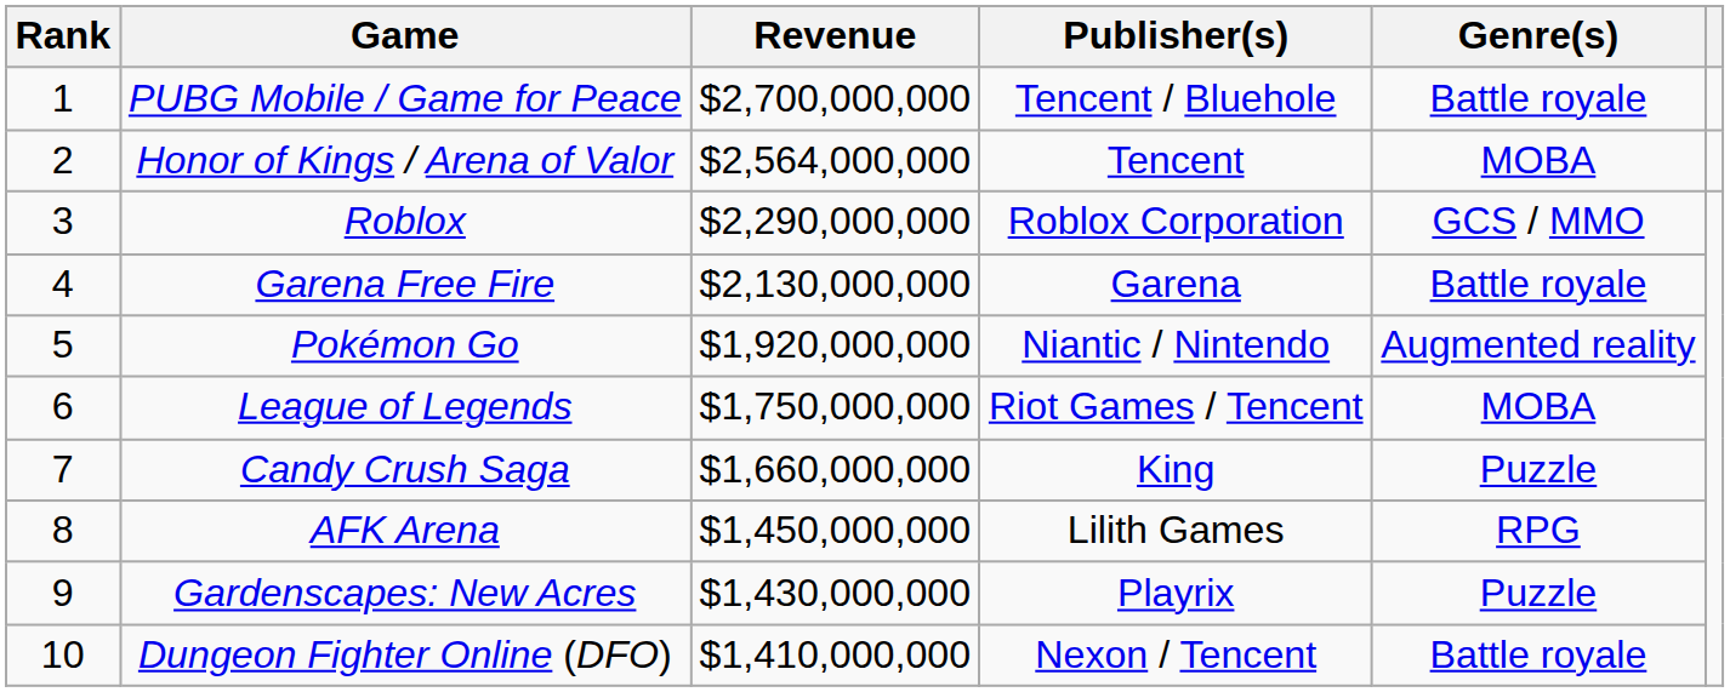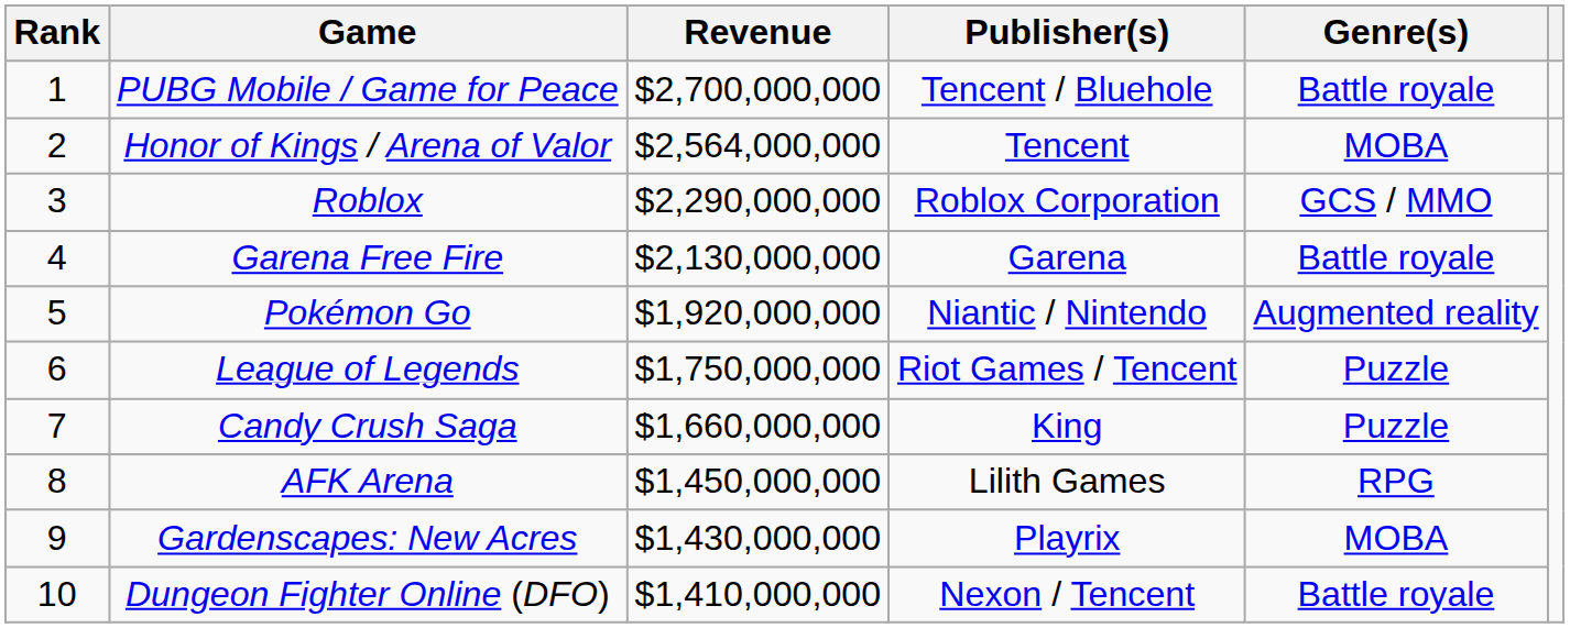League of Legends | Genre(s): MOBA -> Puzzle
Gardenscapes: New Acres | Genre(s): Puzzle -> MOBA
